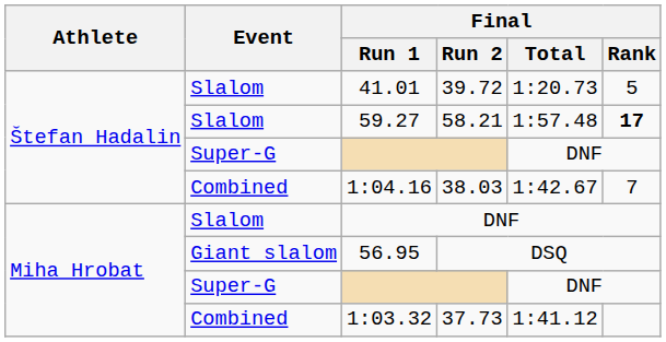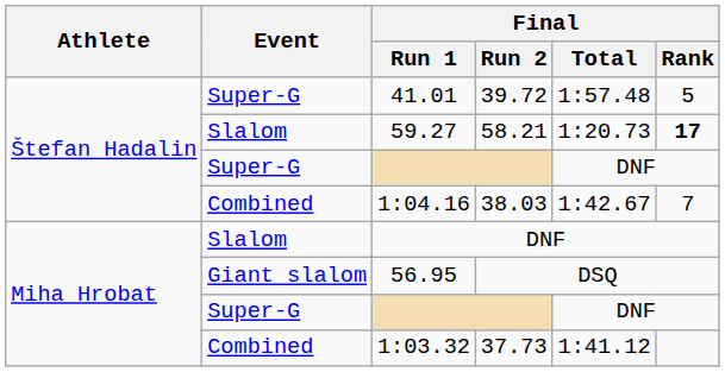41.01 | Event: Slalom -> Super-G
41.01 | Final / Total: 1:20.73 -> 1:57.48
59.27 | Final / Total: 1:57.48 -> 1:20.73
